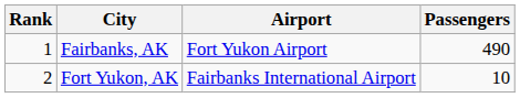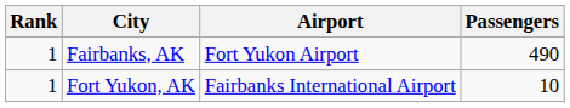Fort Yukon, AK | Rank: 2 -> 1
